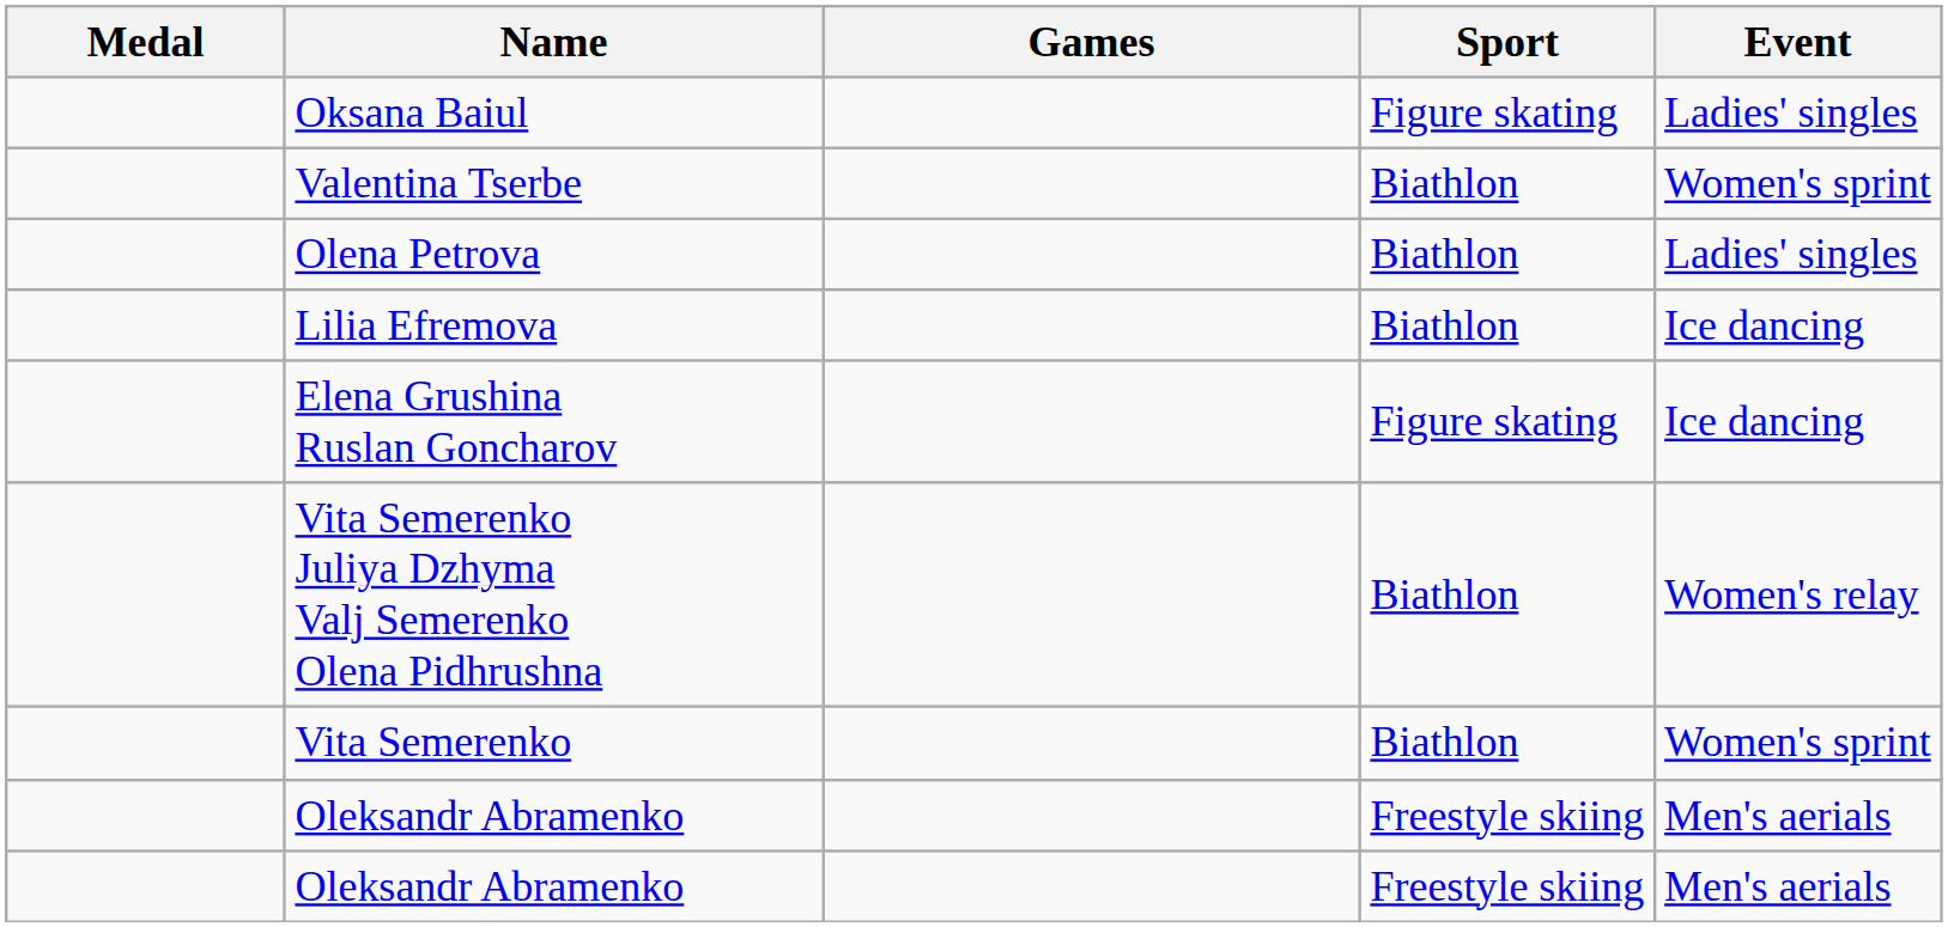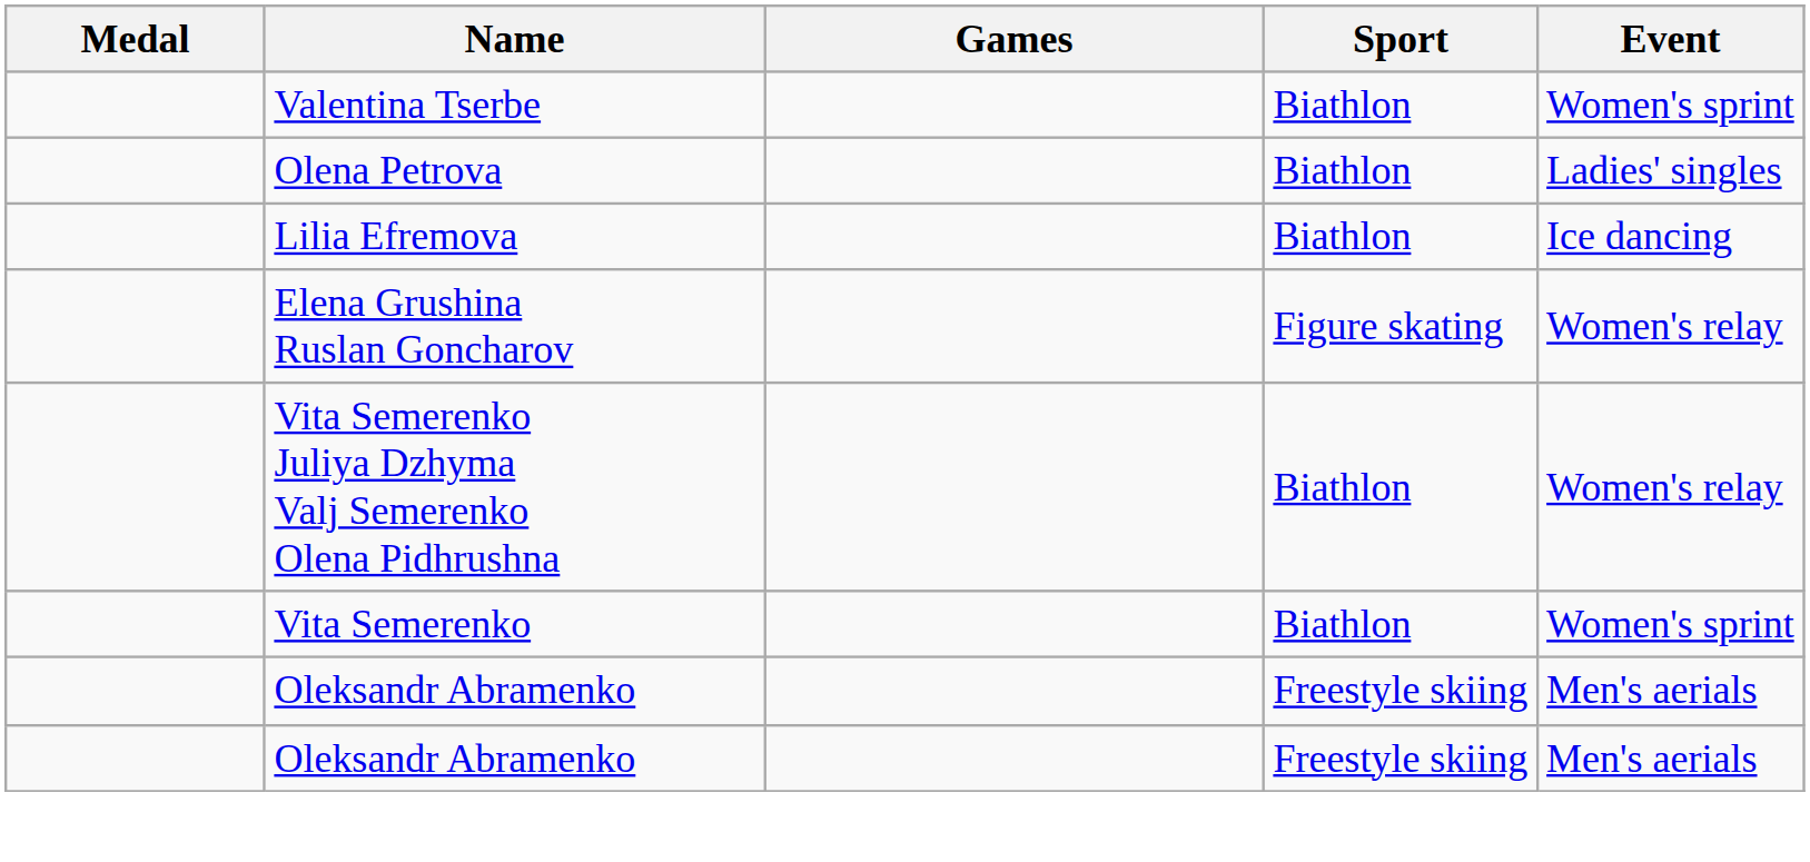- row: Oksana Baiul | Figure skating | Ladies' singles
Elena Grushina Ruslan Goncharov | Event: Ice dancing -> Women's relay
